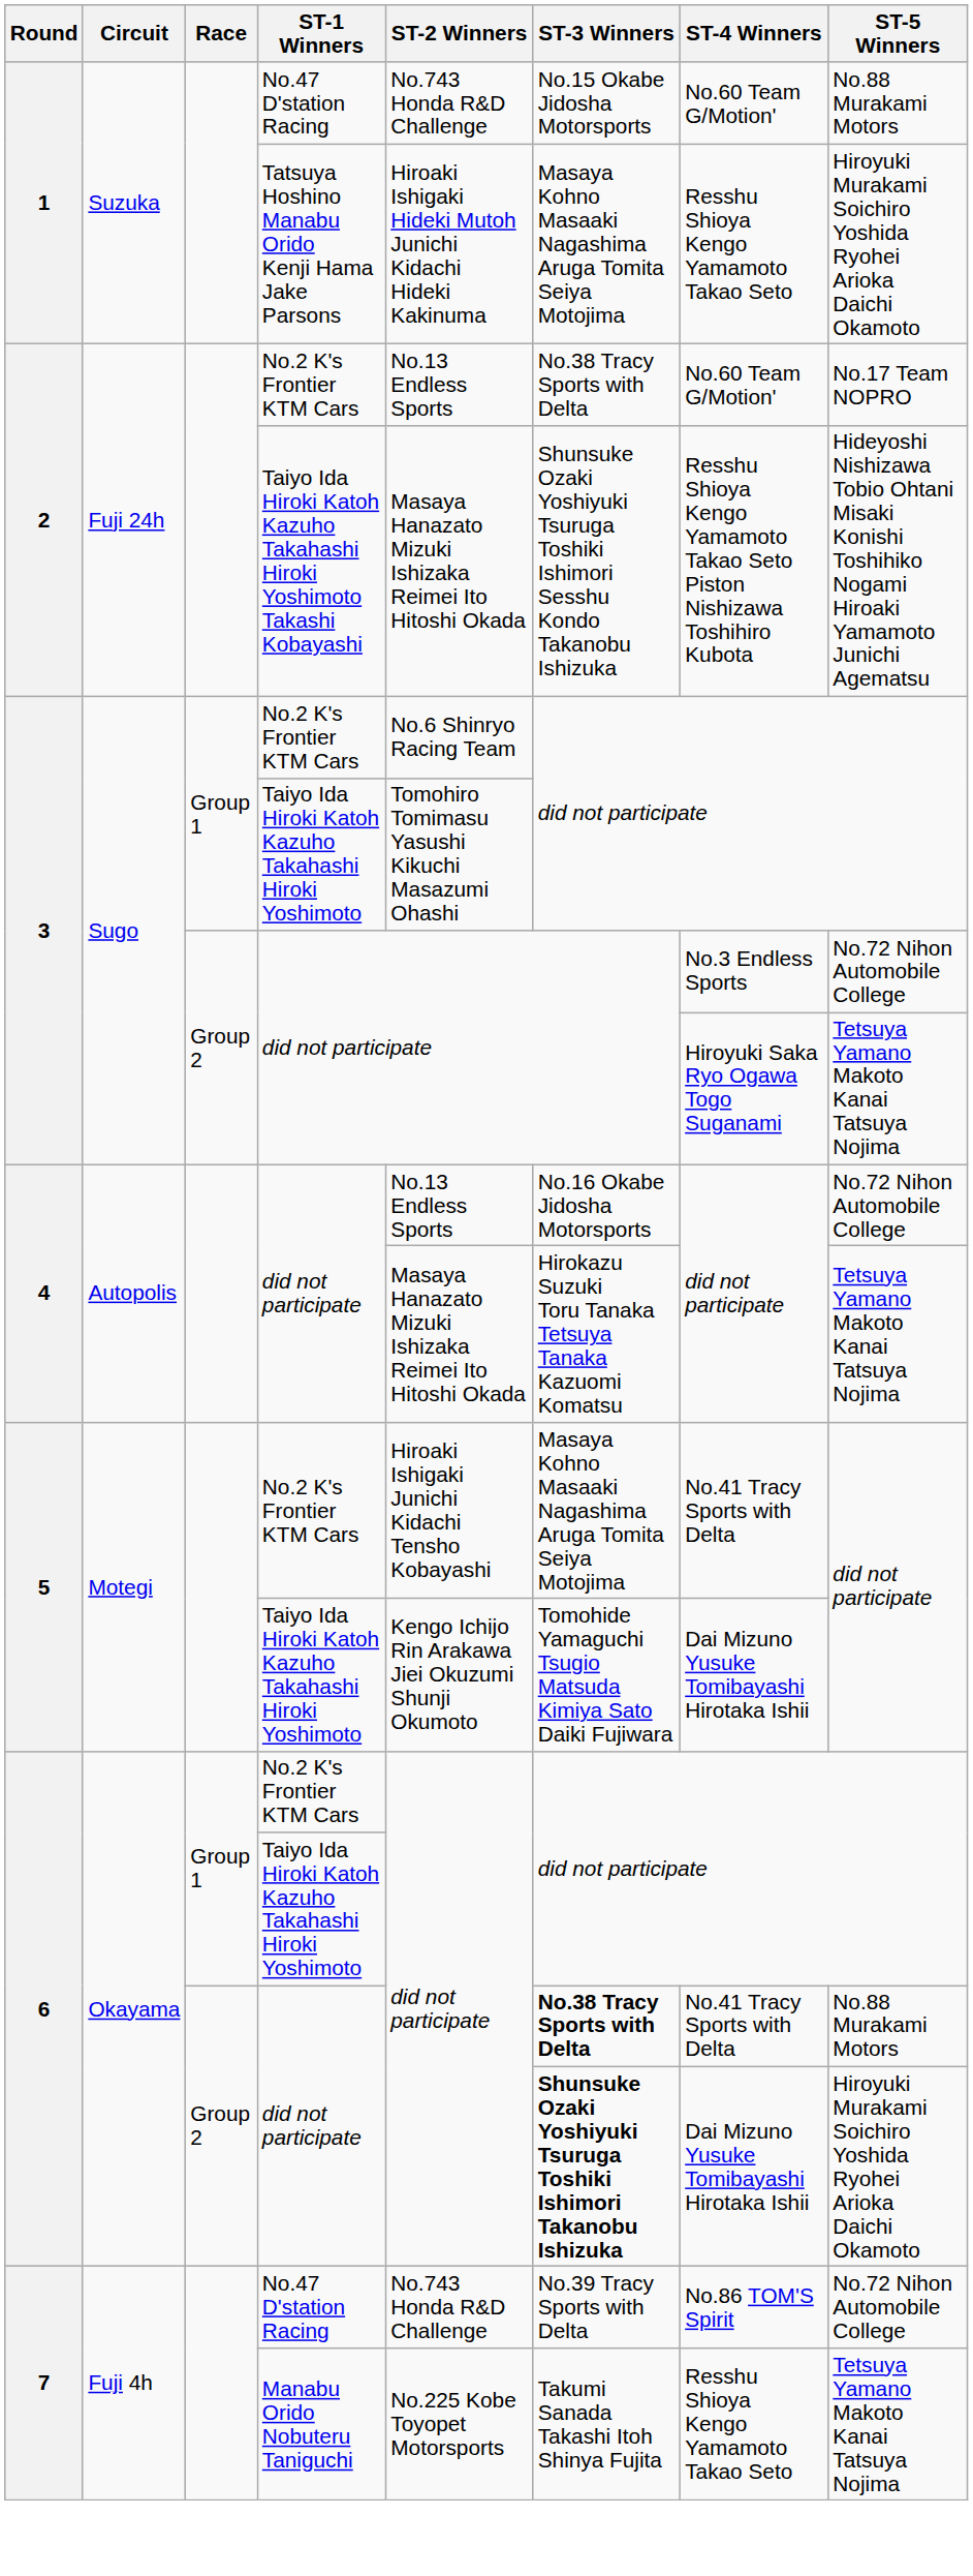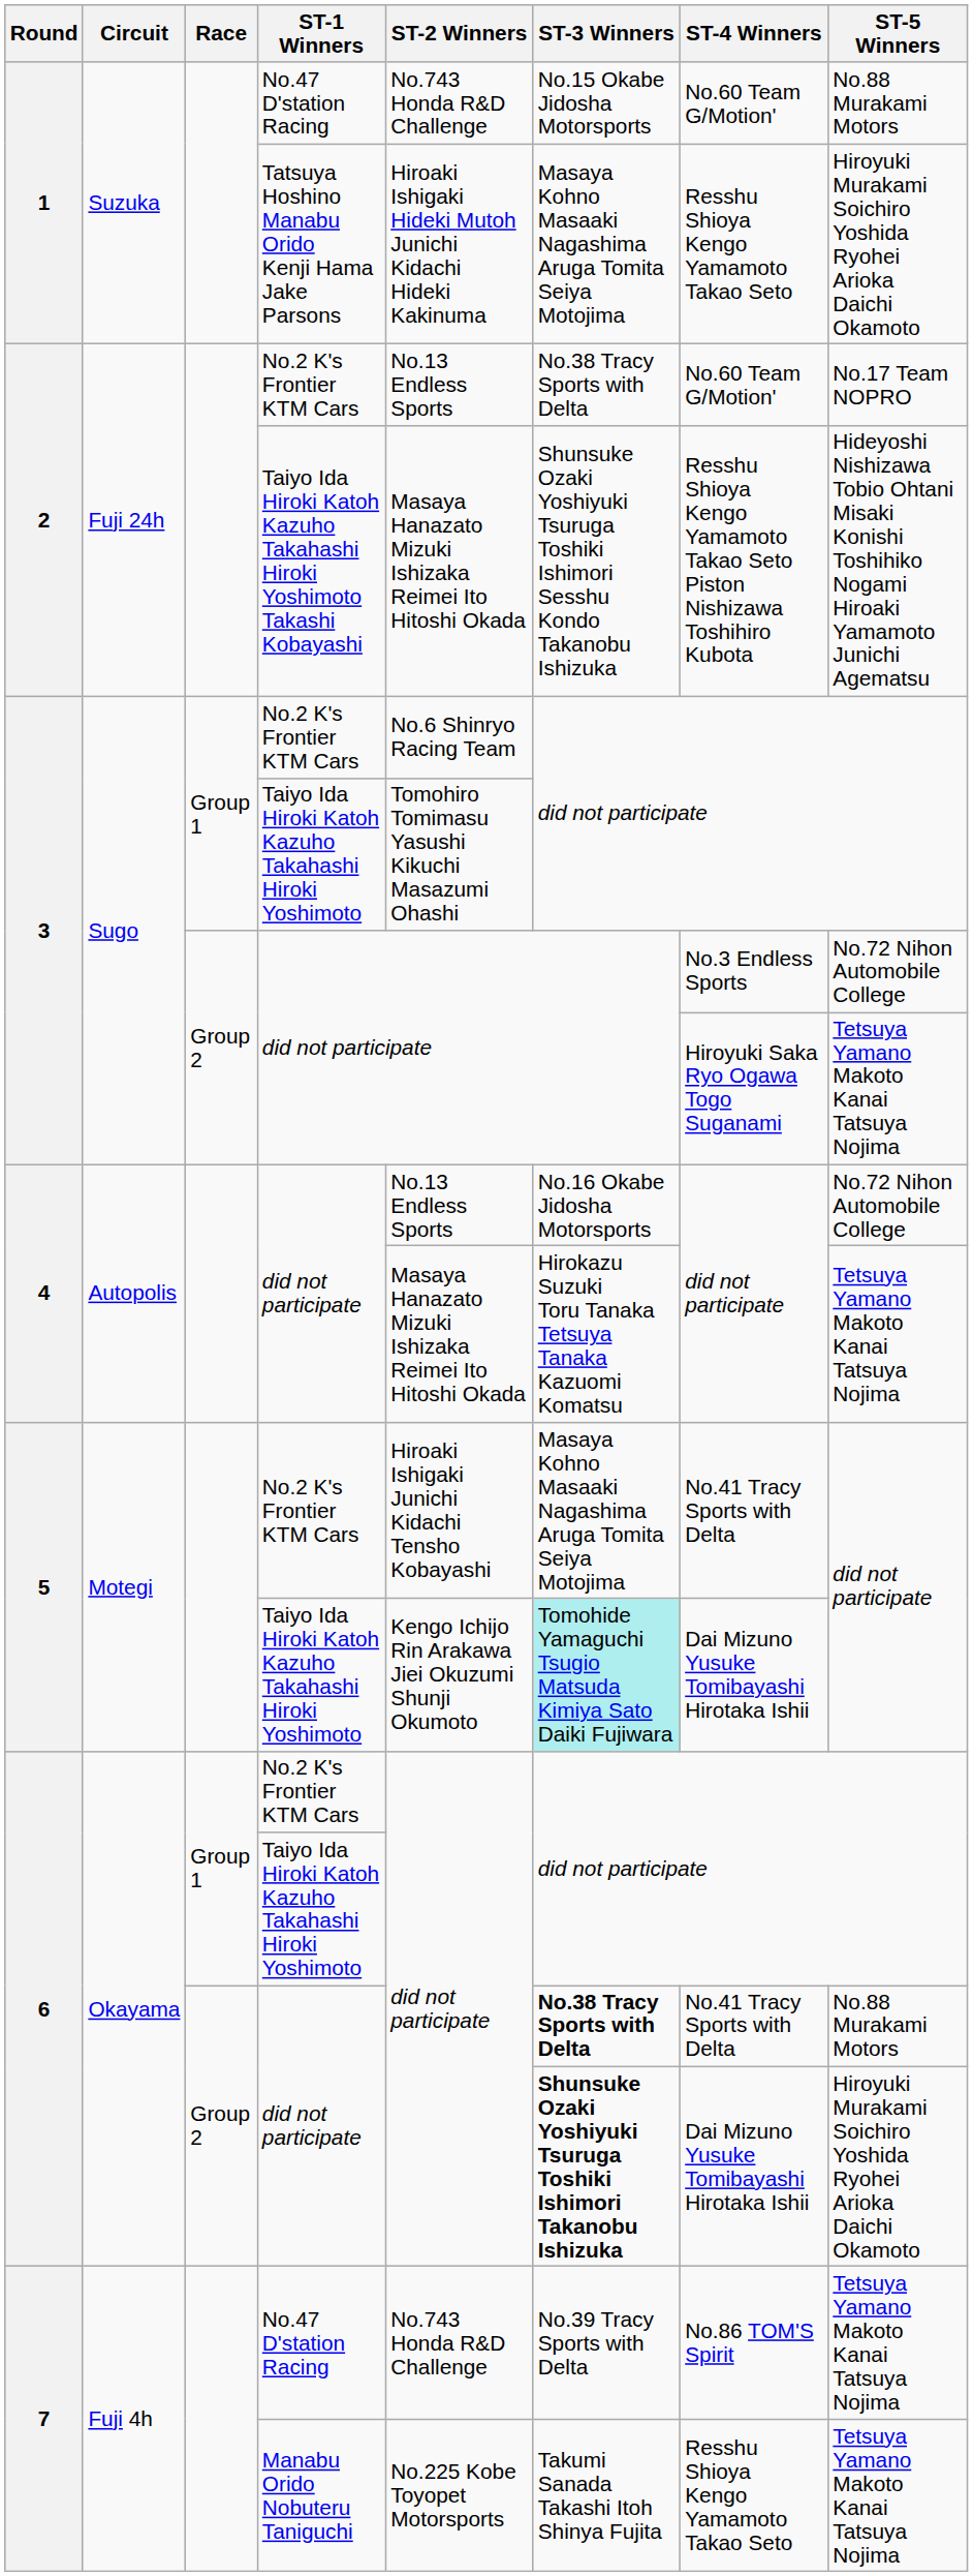5 / Taiyo Ida Hiroki Katoh Kazuho Takahashi Hiroki Yoshimoto | ST-3 Winners: no background -> paleturquoise background
7 / No.47 D'station Racing | ST-5 Winners: No.72 Nihon Automobile College -> Tetsuya Yamano Makoto Kanai Tatsuya Nojima
